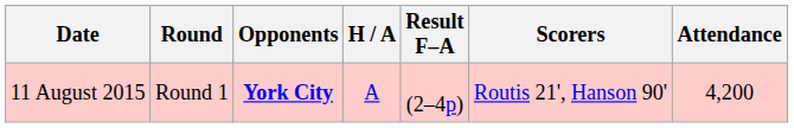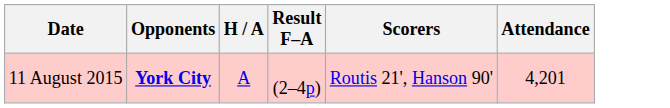- column: Round | Round 1
11 August 2015 | Attendance: 4,200 -> 4,201
